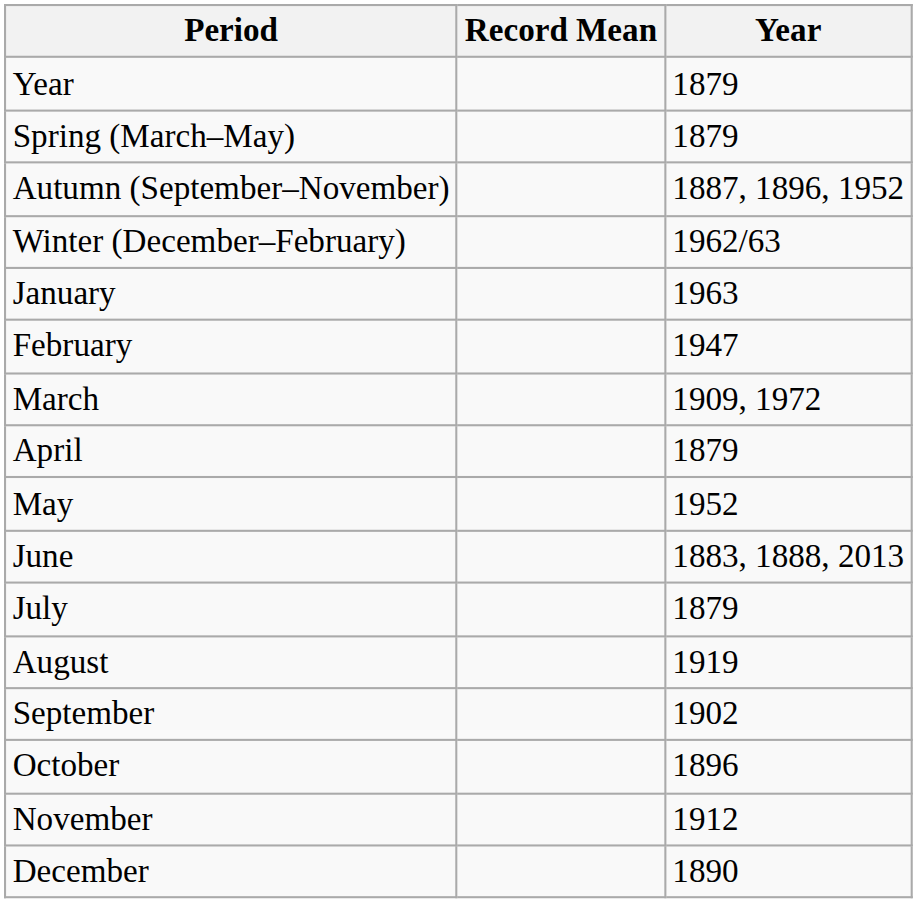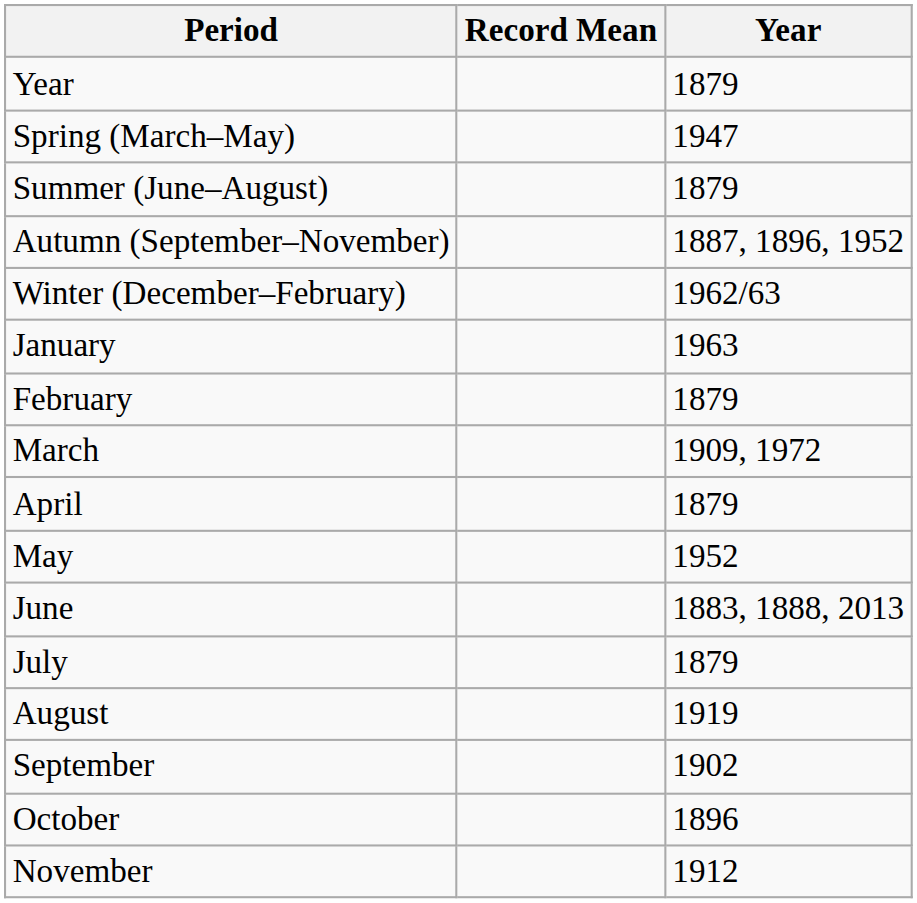Spring (March–May) | Year: 1879 -> 1947
+ row: Summer (June–August) | 1879
February | Year: 1947 -> 1879
- row: December | 1890
